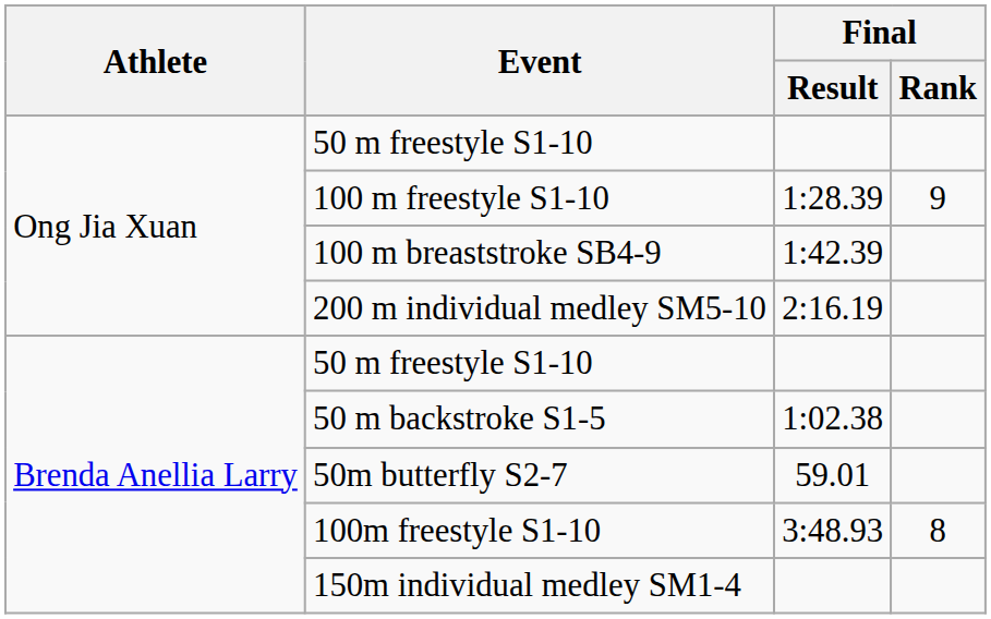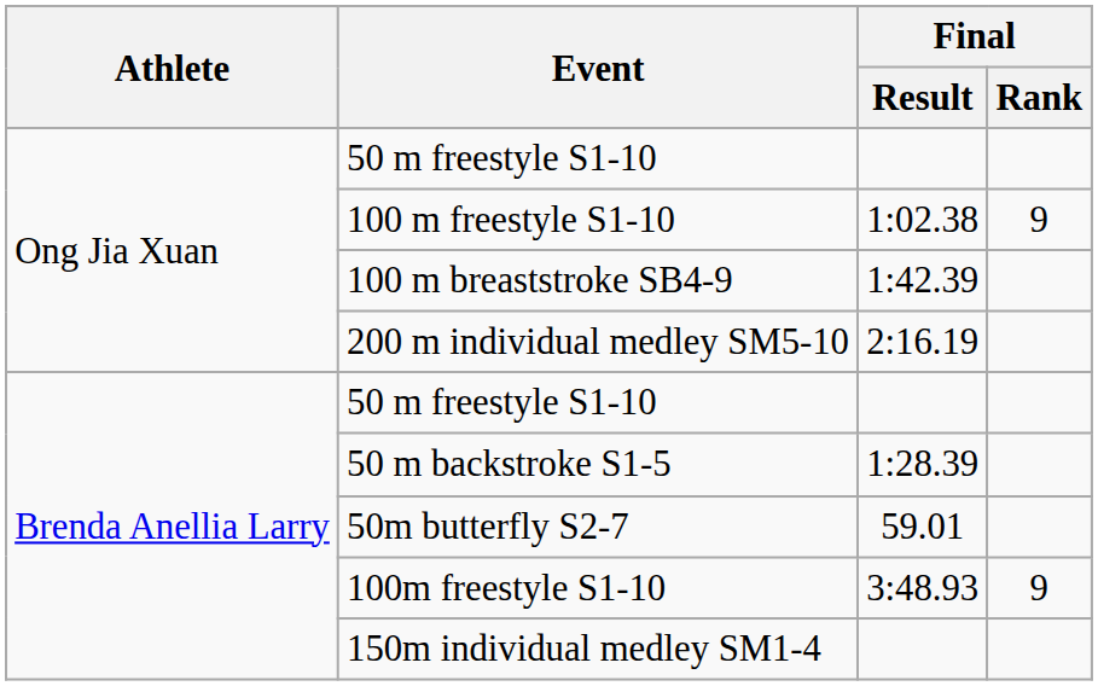100 m freestyle S1-10 | Final / Result: 1:28.39 -> 1:02.38
50 m backstroke S1-5 | Final / Result: 1:02.38 -> 1:28.39
100m freestyle S1-10 | Final / Rank: 8 -> 9
